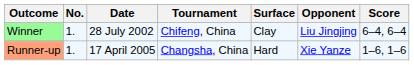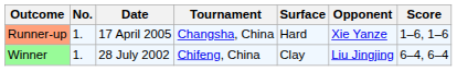rows swapped: Winner <-> Runner-up
